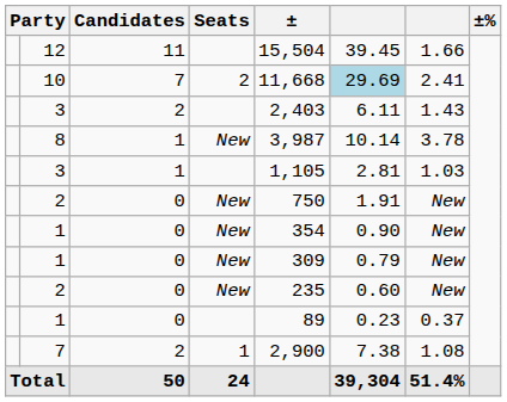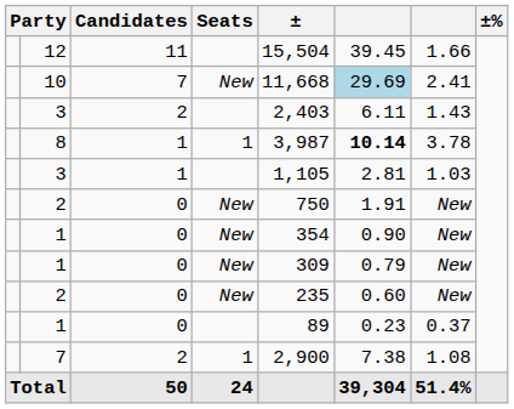10 | Seats: 2 -> New
8 | Seats: New -> 1
8 | column 6: normal -> bold
